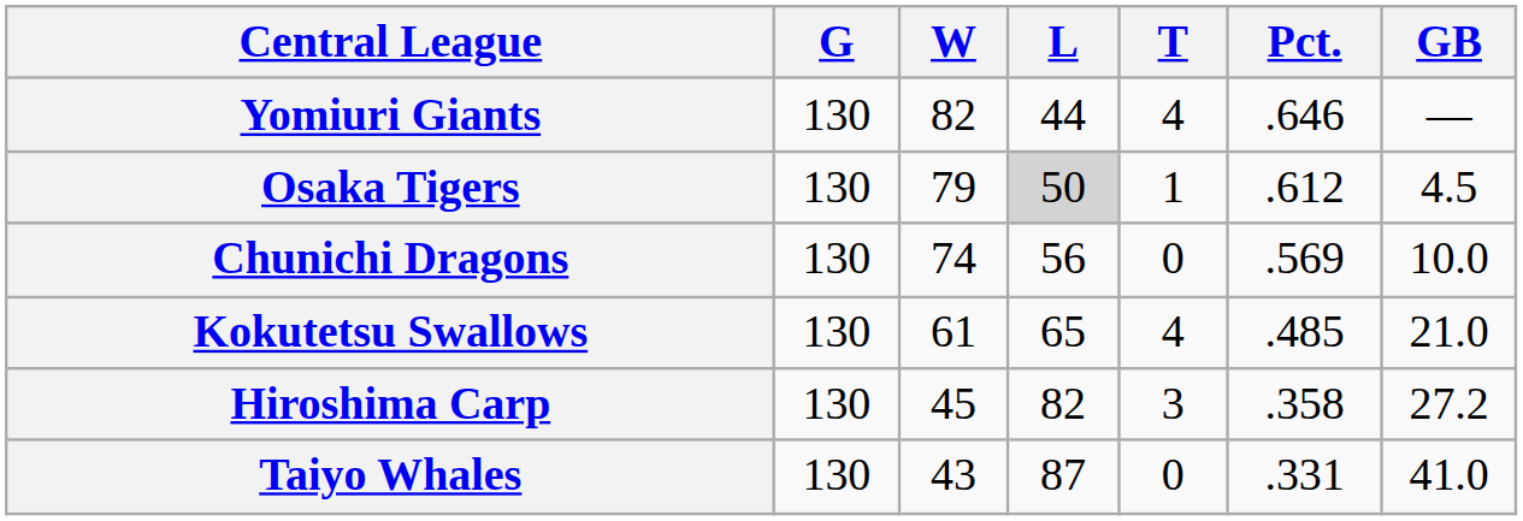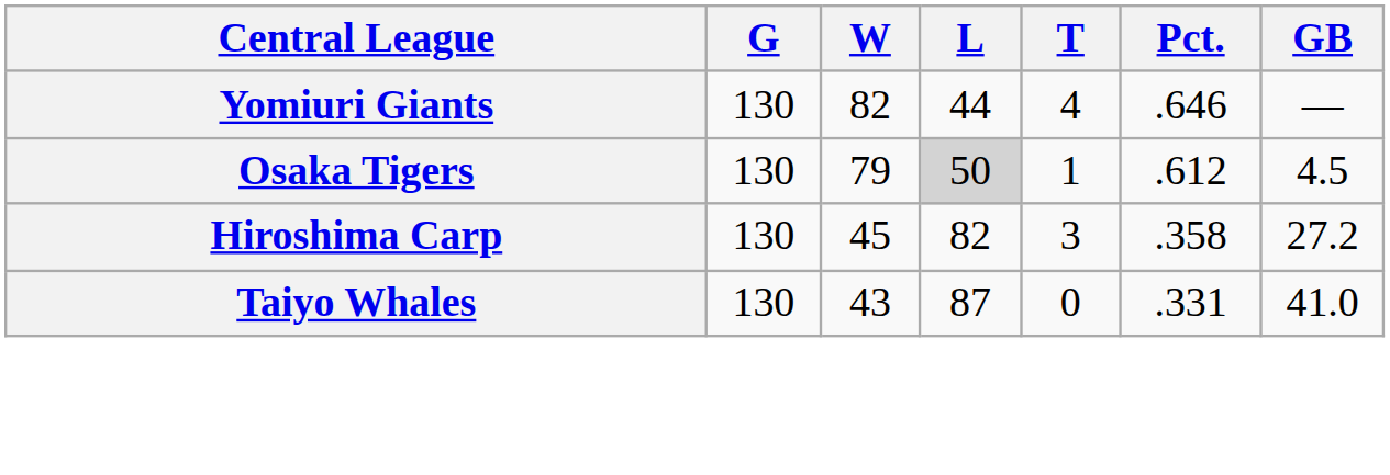- row: Chunichi Dragons | 130 | 74 | 56 | 0 | .569 | 10.0
- row: Kokutetsu Swallows | 130 | 61 | 65 | 4 | .485 | 21.0
